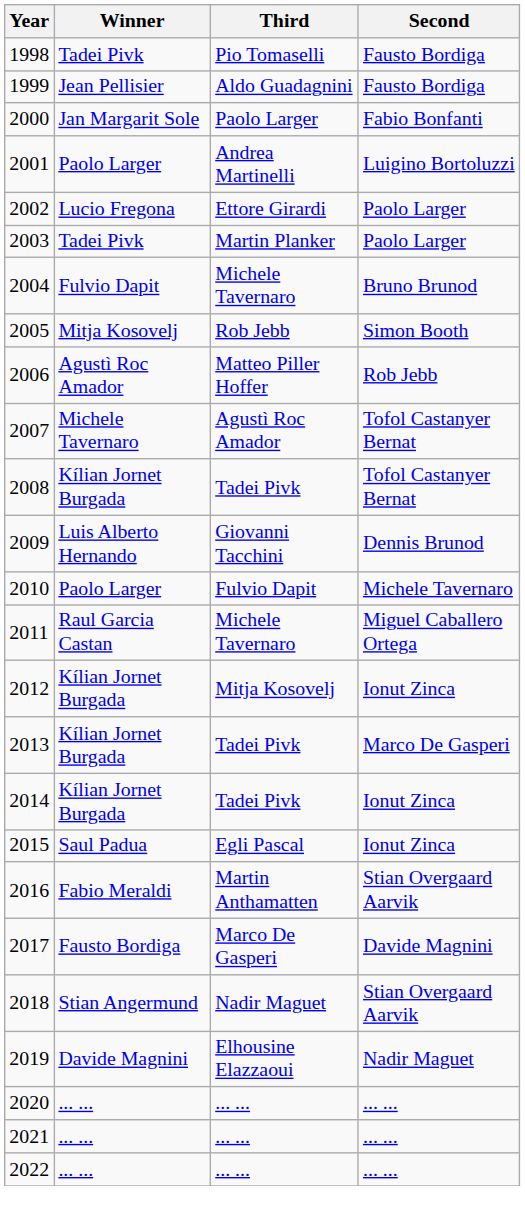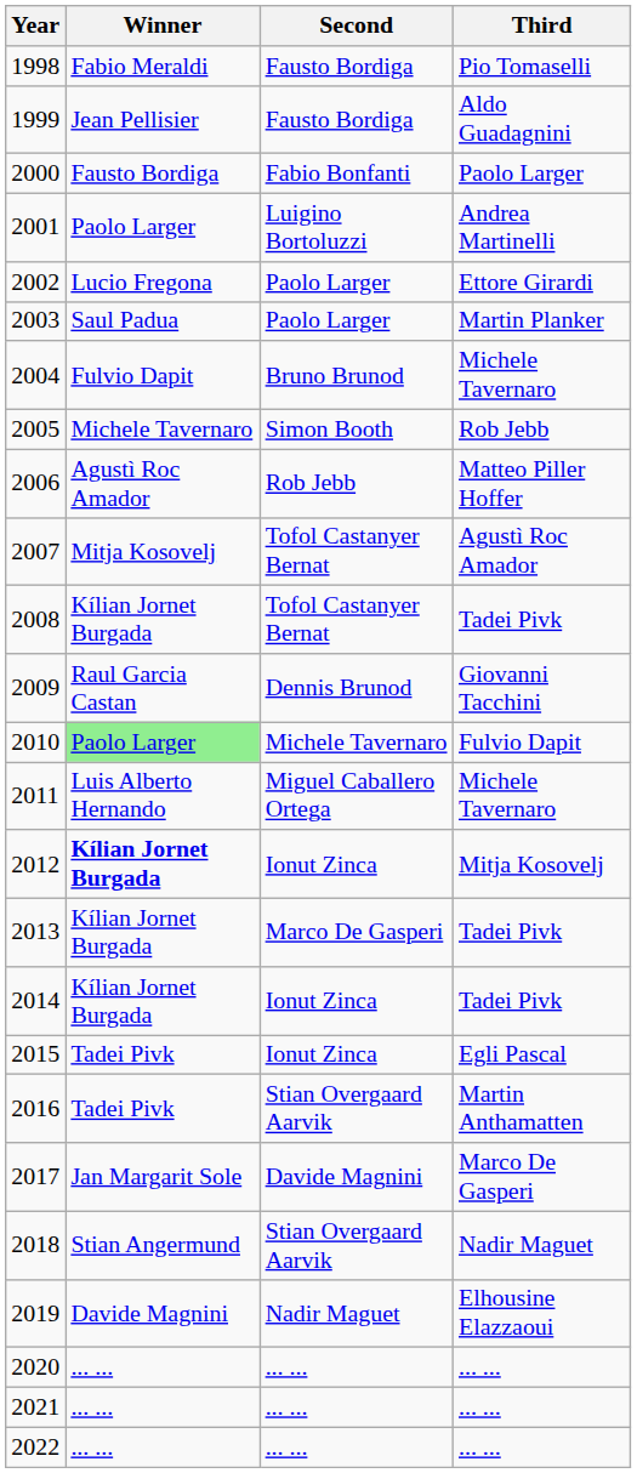columns swapped: Second <-> Third
1998 | Winner: Tadei Pivk -> Fabio Meraldi
2000 | Winner: Jan Margarit Sole -> Fausto Bordiga
2003 | Winner: Tadei Pivk -> Saul Padua
2005 | Winner: Mitja Kosovelj -> Michele Tavernaro
2007 | Winner: Michele Tavernaro -> Mitja Kosovelj
2009 | Winner: Luis Alberto Hernando -> Raul Garcia Castan
2010 | Winner: no background -> lightgreen background
2011 | Winner: Raul Garcia Castan -> Luis Alberto Hernando
2012 | Winner: normal -> bold
2015 | Winner: Saul Padua -> Tadei Pivk
2016 | Winner: Fabio Meraldi -> Tadei Pivk
2017 | Winner: Fausto Bordiga -> Jan Margarit Sole
